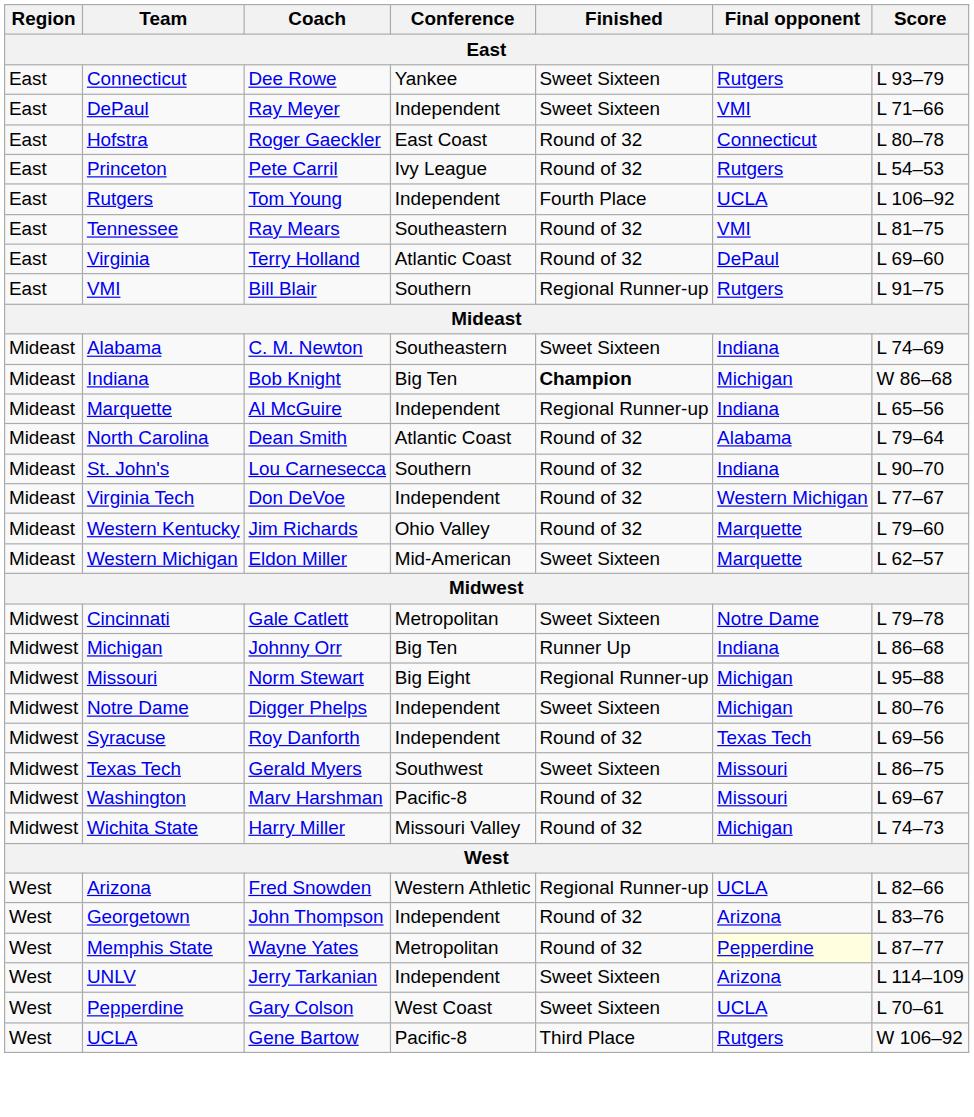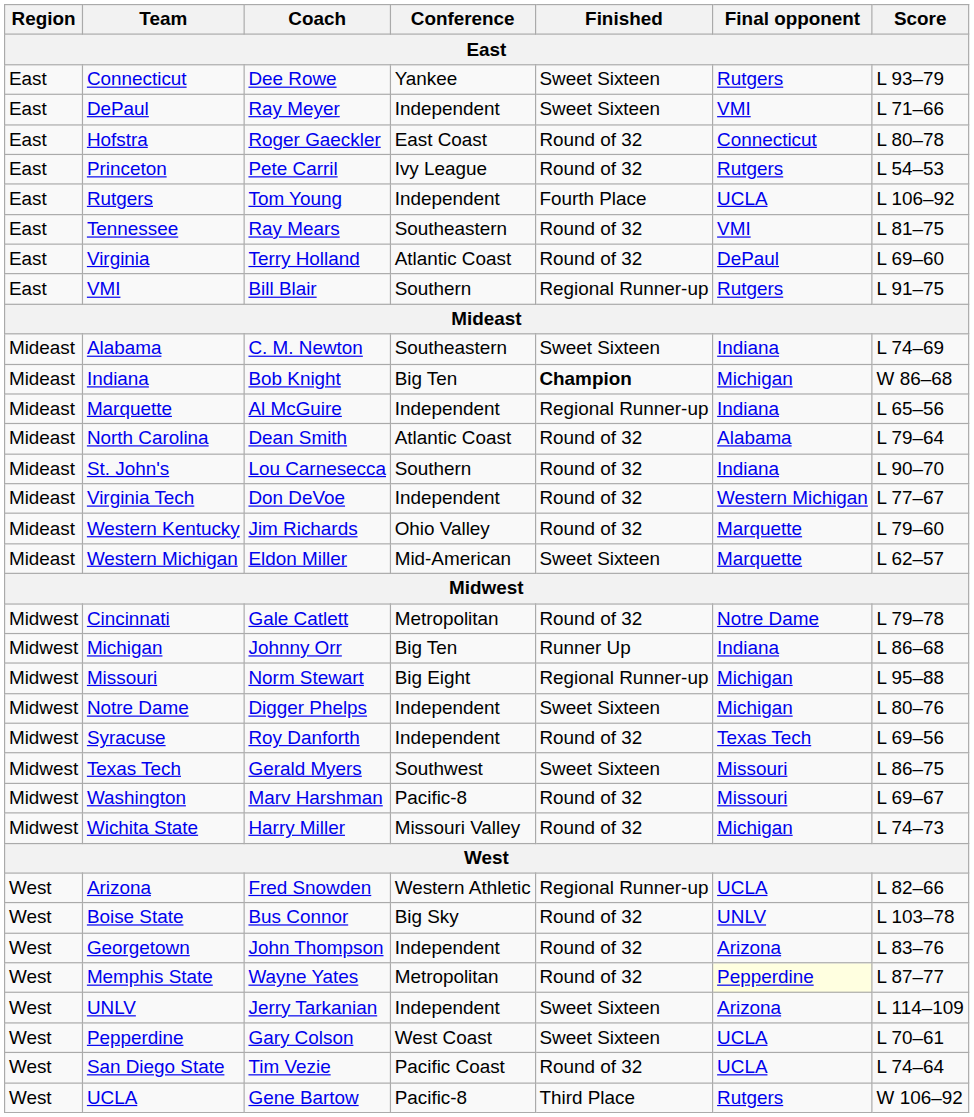Cincinnati | Finished: Sweet Sixteen -> Round of 32
+ row: West | Boise State | Bus Connor | Big Sky | Round of 32 | UNLV | L 103–78
+ row: West | San Diego State | Tim Vezie | Pacific Coast | Round of 32 | UCLA | L 74–64
